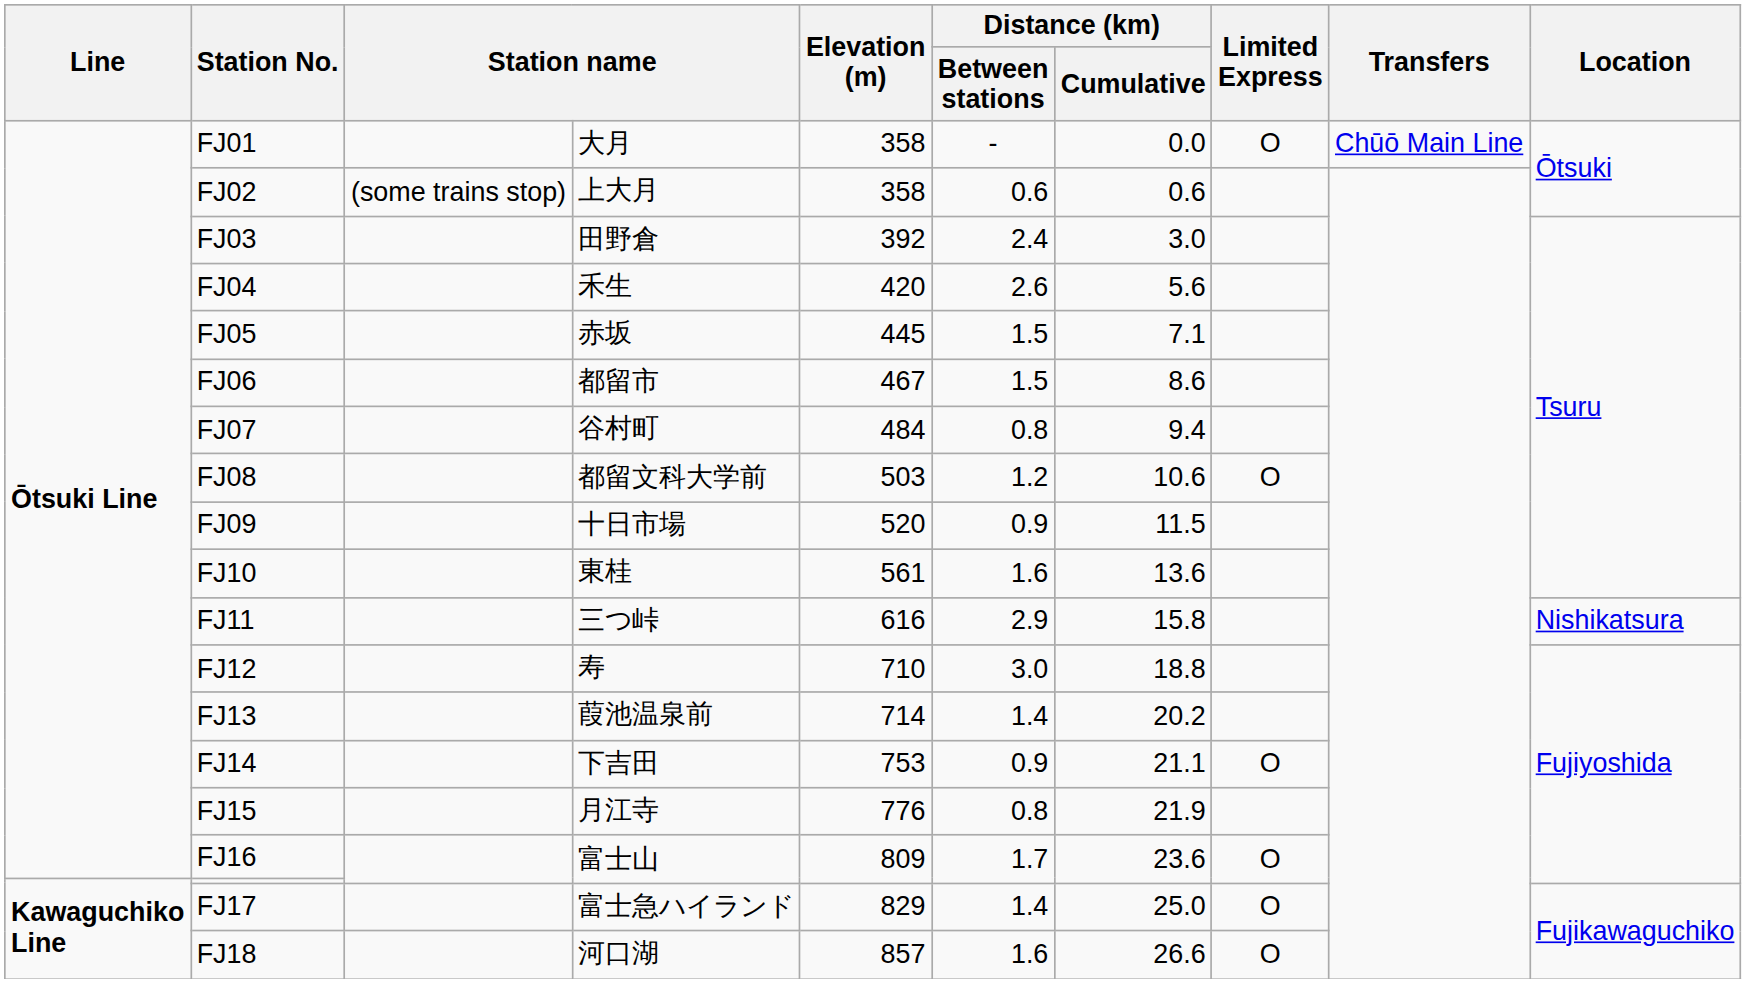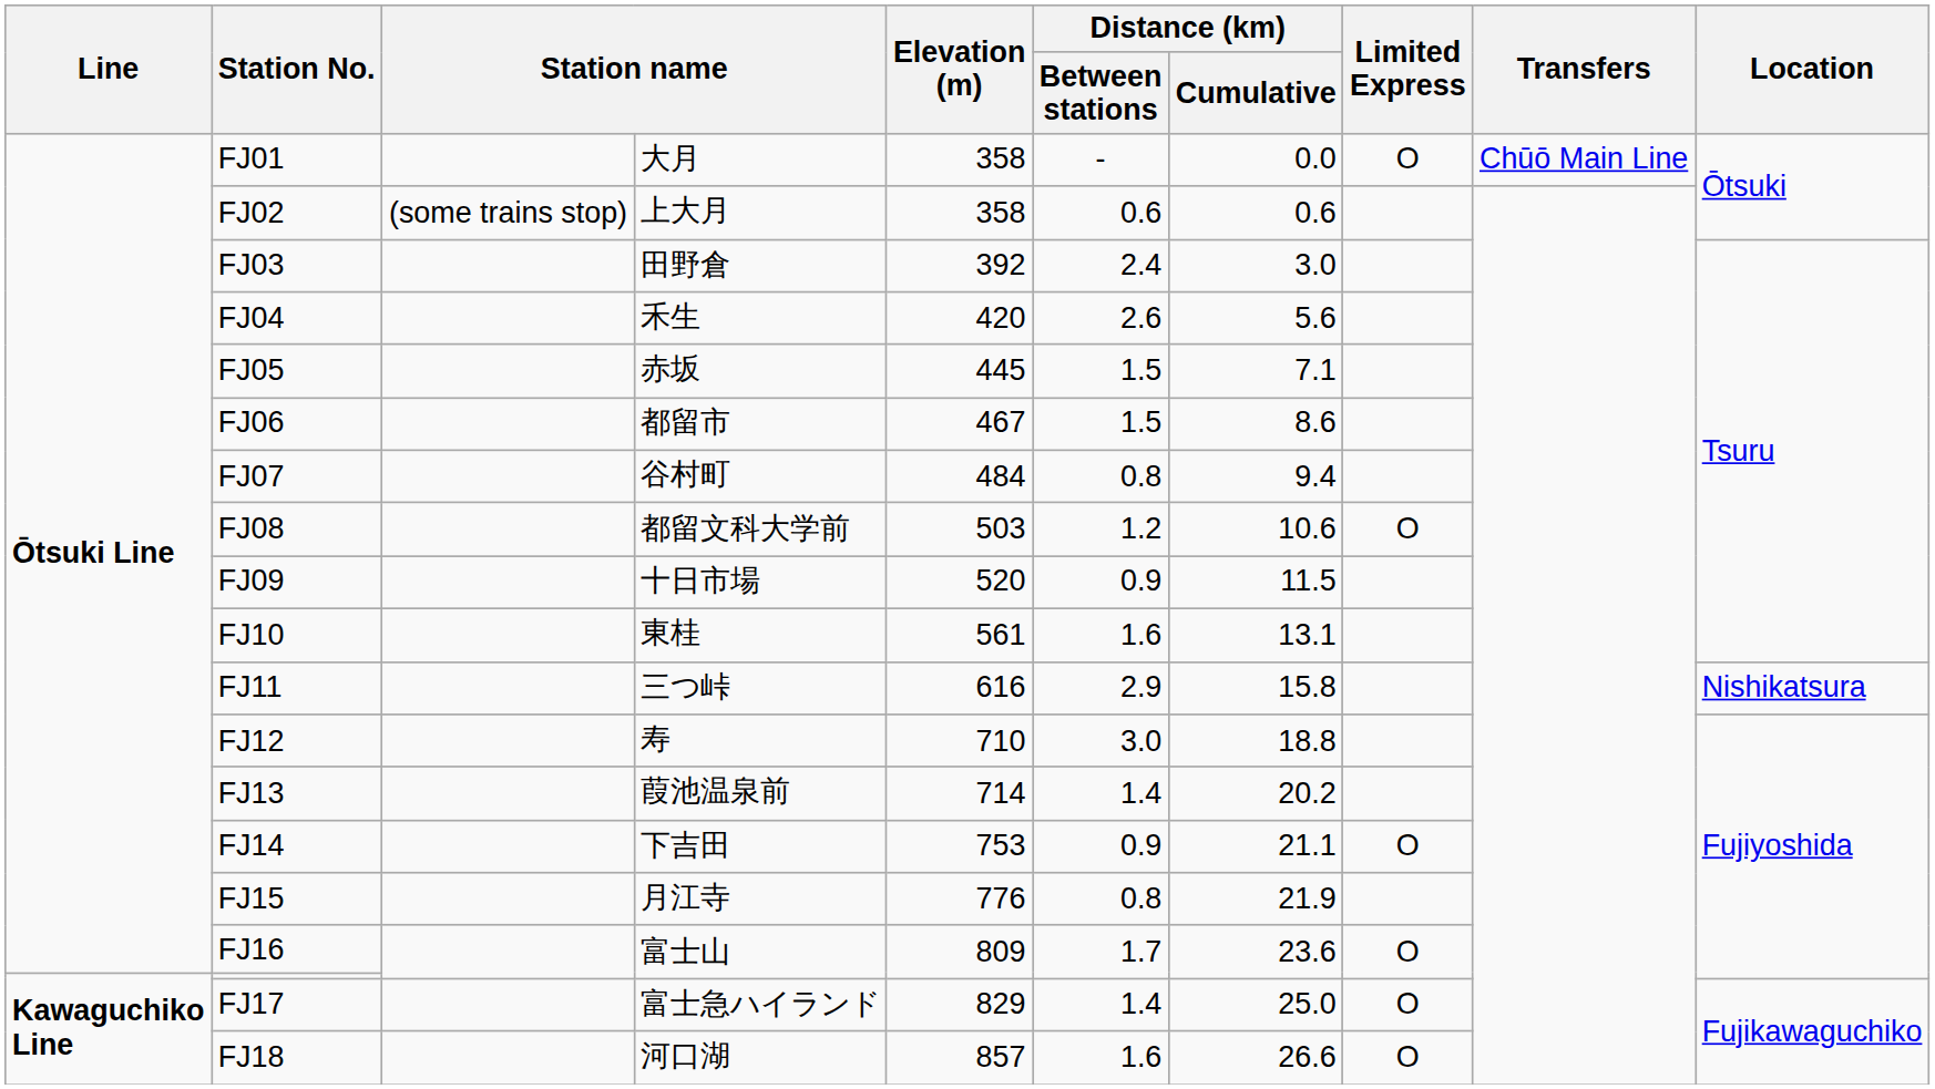FJ10 | Distance (km) / Cumulative: 13.6 -> 13.1
